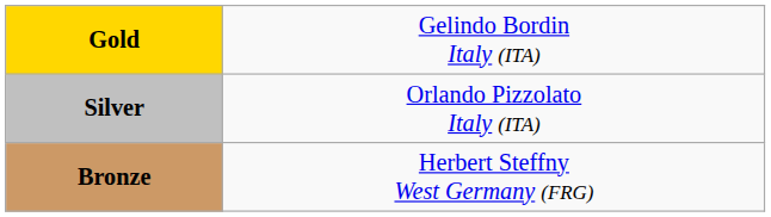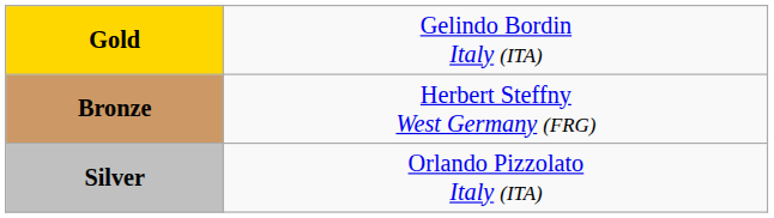rows swapped: Silver <-> Bronze
